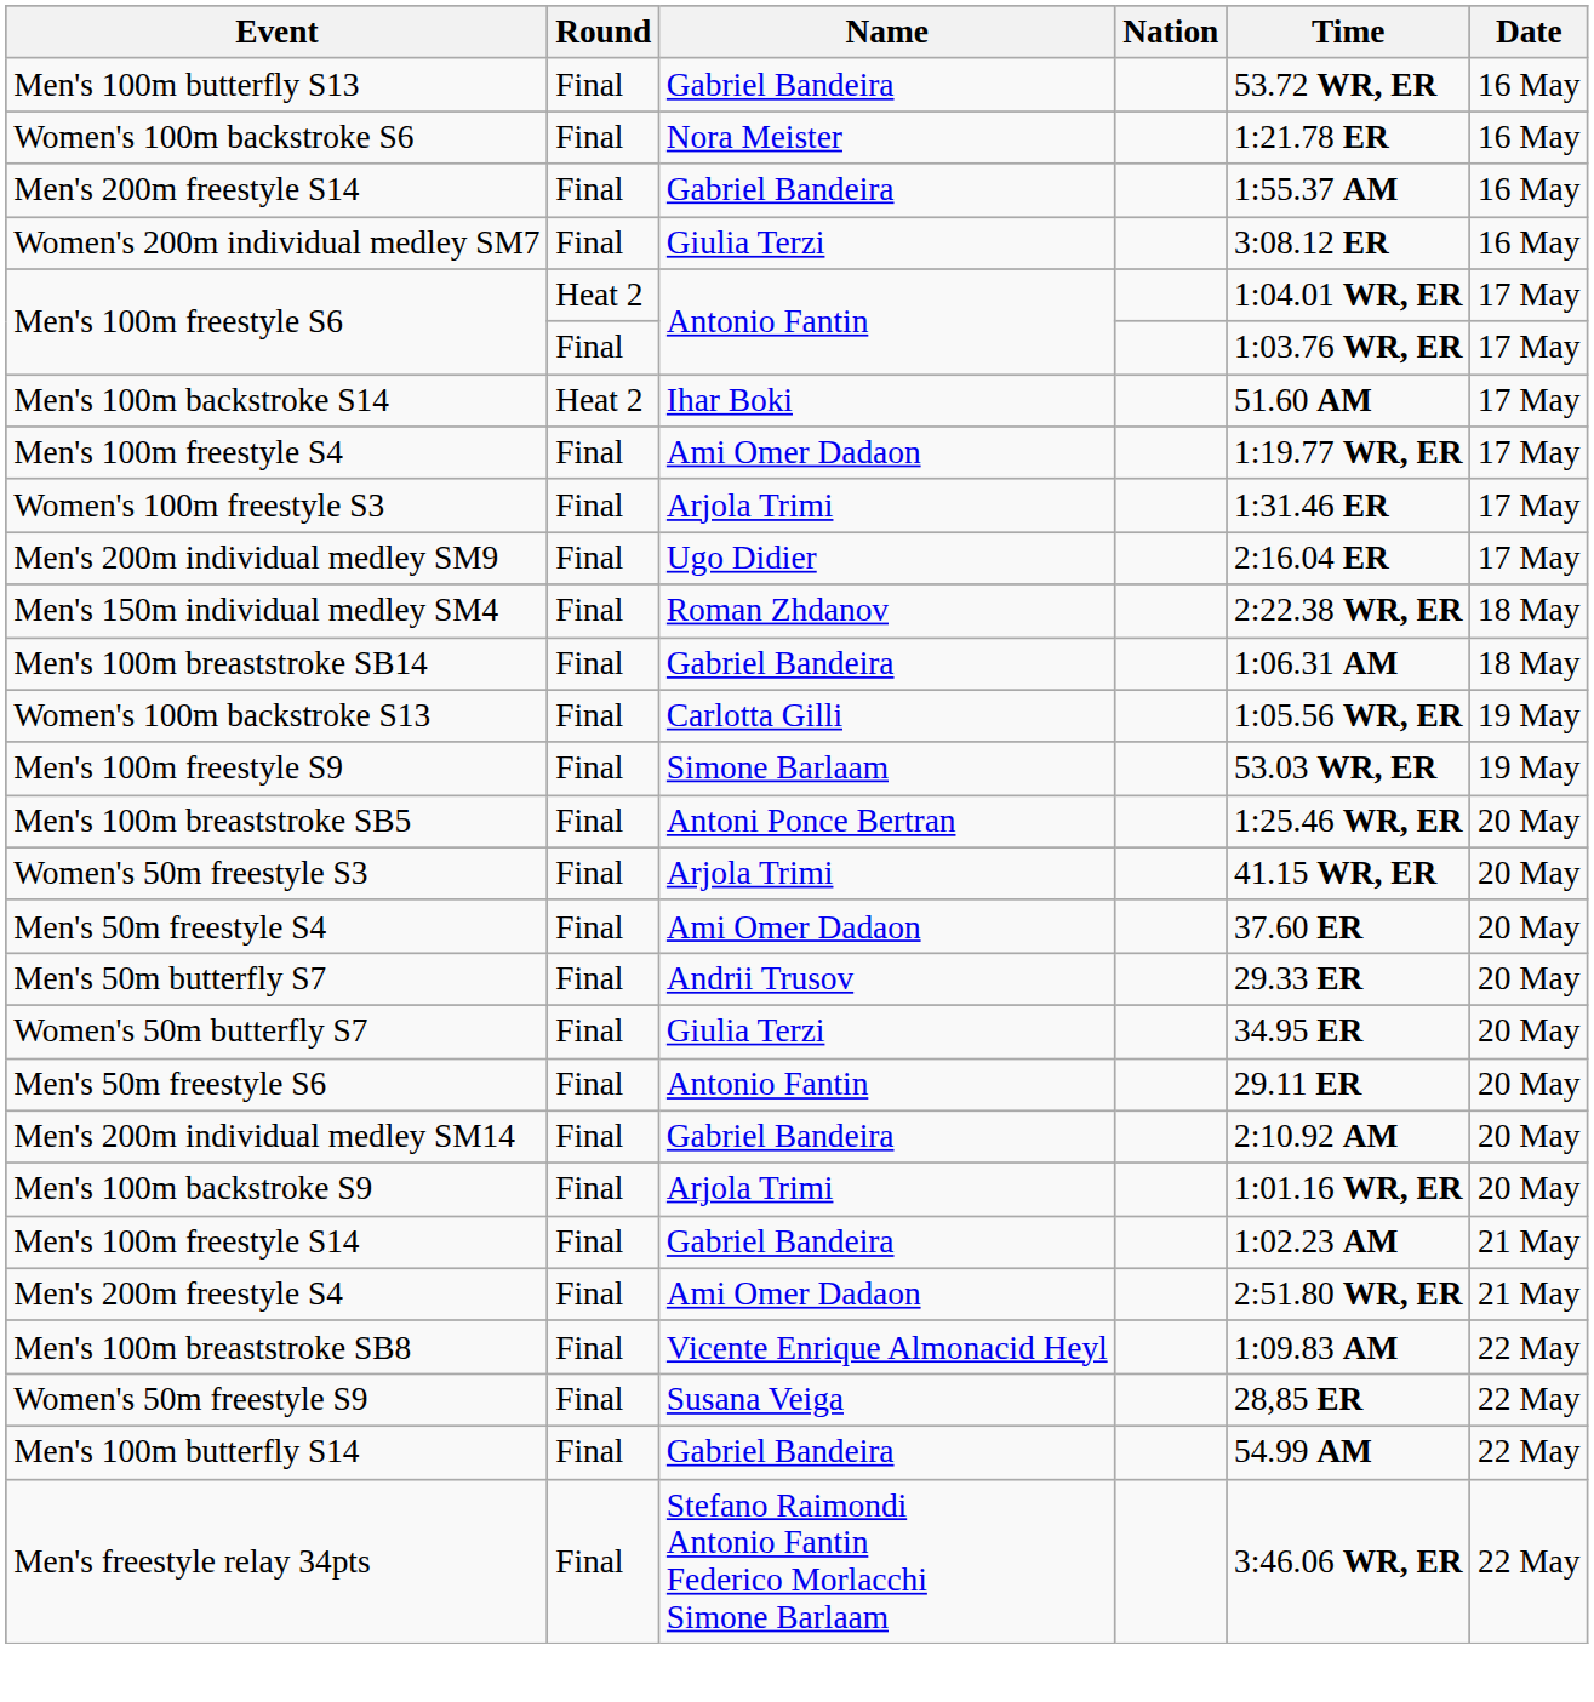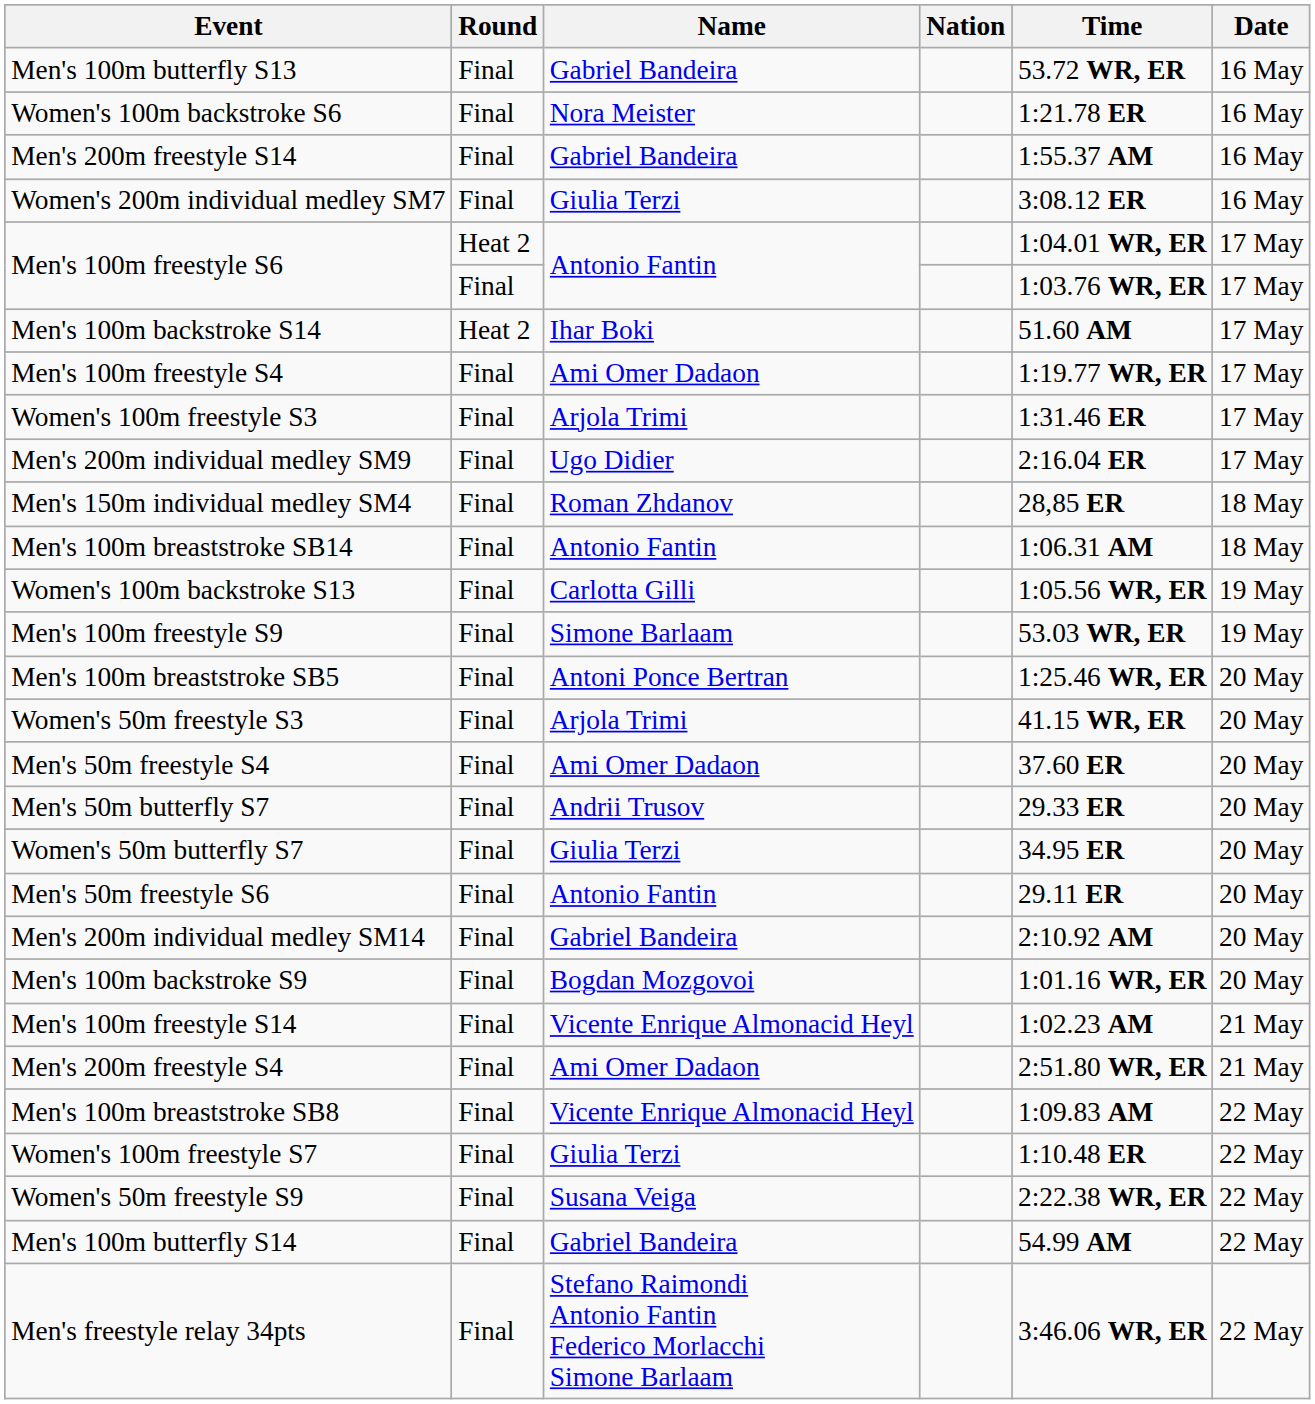Men's 150m individual medley SM4 | Time: 2:22.38 WR, ER -> 28,85 ER
Men's 100m breaststroke SB14 | Name: Gabriel Bandeira -> Antonio Fantin
Men's 100m backstroke S9 | Name: Arjola Trimi -> Bogdan Mozgovoi
Men's 100m freestyle S14 | Name: Gabriel Bandeira -> Vicente Enrique Almonacid Heyl
+ row: Women's 100m freestyle S7 | Final | Giulia Terzi | 1:10.48 ER | 22 May
Women's 50m freestyle S9 | Time: 28,85 ER -> 2:22.38 WR, ER
